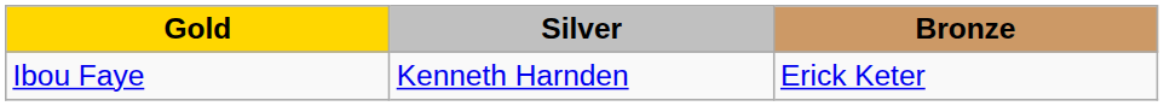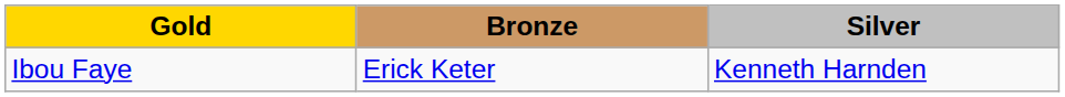columns swapped: Silver <-> Bronze
